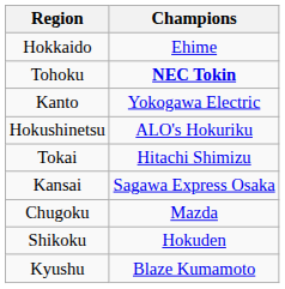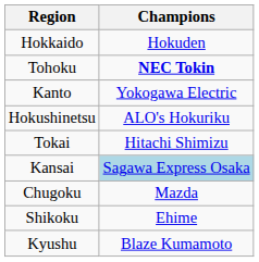Hokkaido | Champions: Ehime -> Hokuden
Kansai | Champions: no background -> lightblue background
Shikoku | Champions: Hokuden -> Ehime
